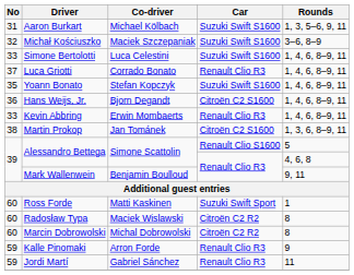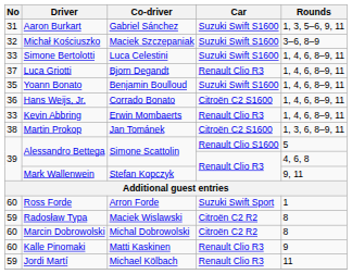Aaron Burkart | Co-driver: Michael Kölbach -> Gabriel Sánchez
Luca Griotti | Co-driver: Corrado Bonato -> Bjorn Degandt
Yoann Bonato | Co-driver: Stefan Kopczyk -> Benjamin Boulloud
Hans Weijs, Jr. | Co-driver: Bjorn Degandt -> Corrado Bonato
Mark Wallenwein | Co-driver: Benjamin Boulloud -> Stefan Kopczyk
Ross Forde | Co-driver: Matti Kaskinen -> Arron Forde
Radosław Typa | No: 60 -> 59
Kalle Pinomaki | No: 59 -> 60
Kalle Pinomaki | Co-driver: Arron Forde -> Matti Kaskinen
Jordi Martí | Co-driver: Gabriel Sánchez -> Michael Kölbach
